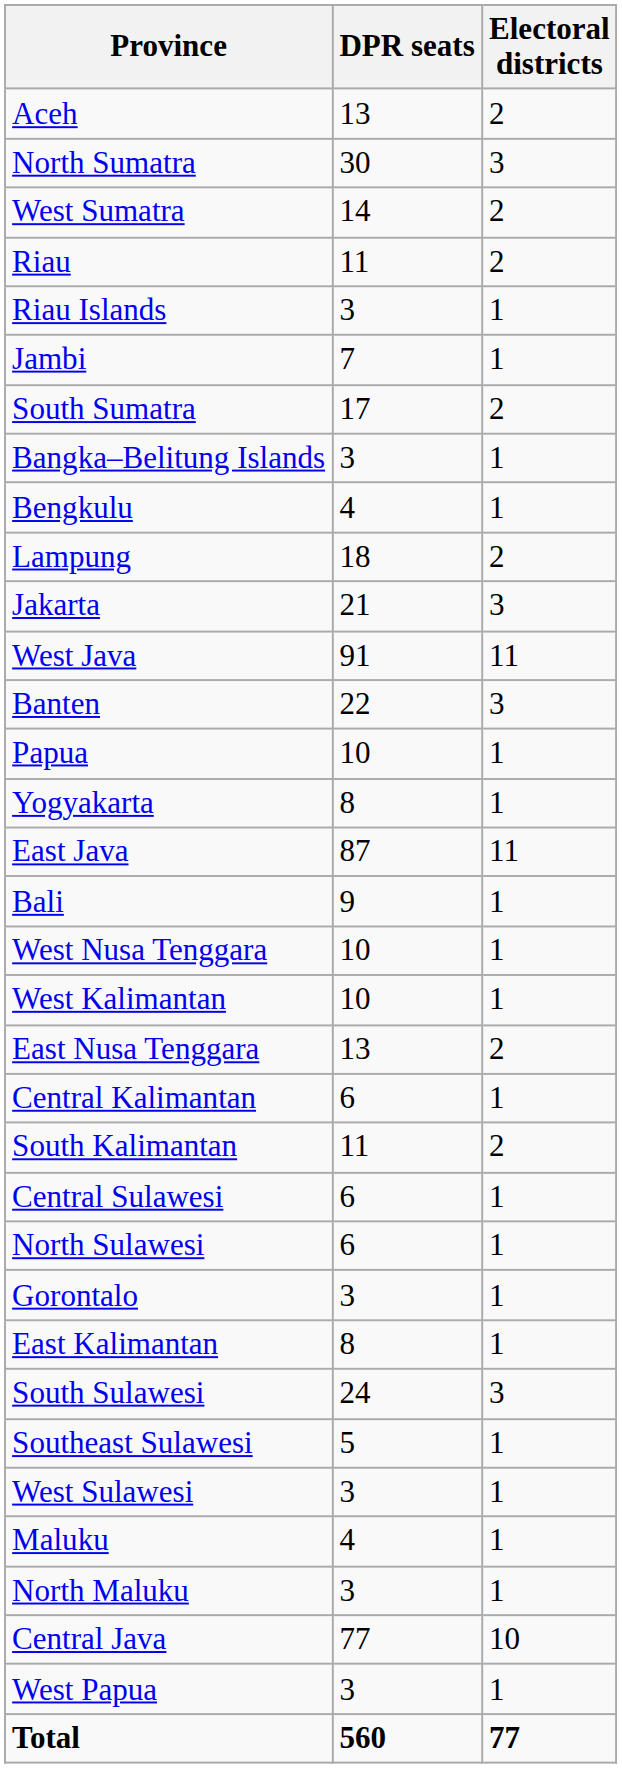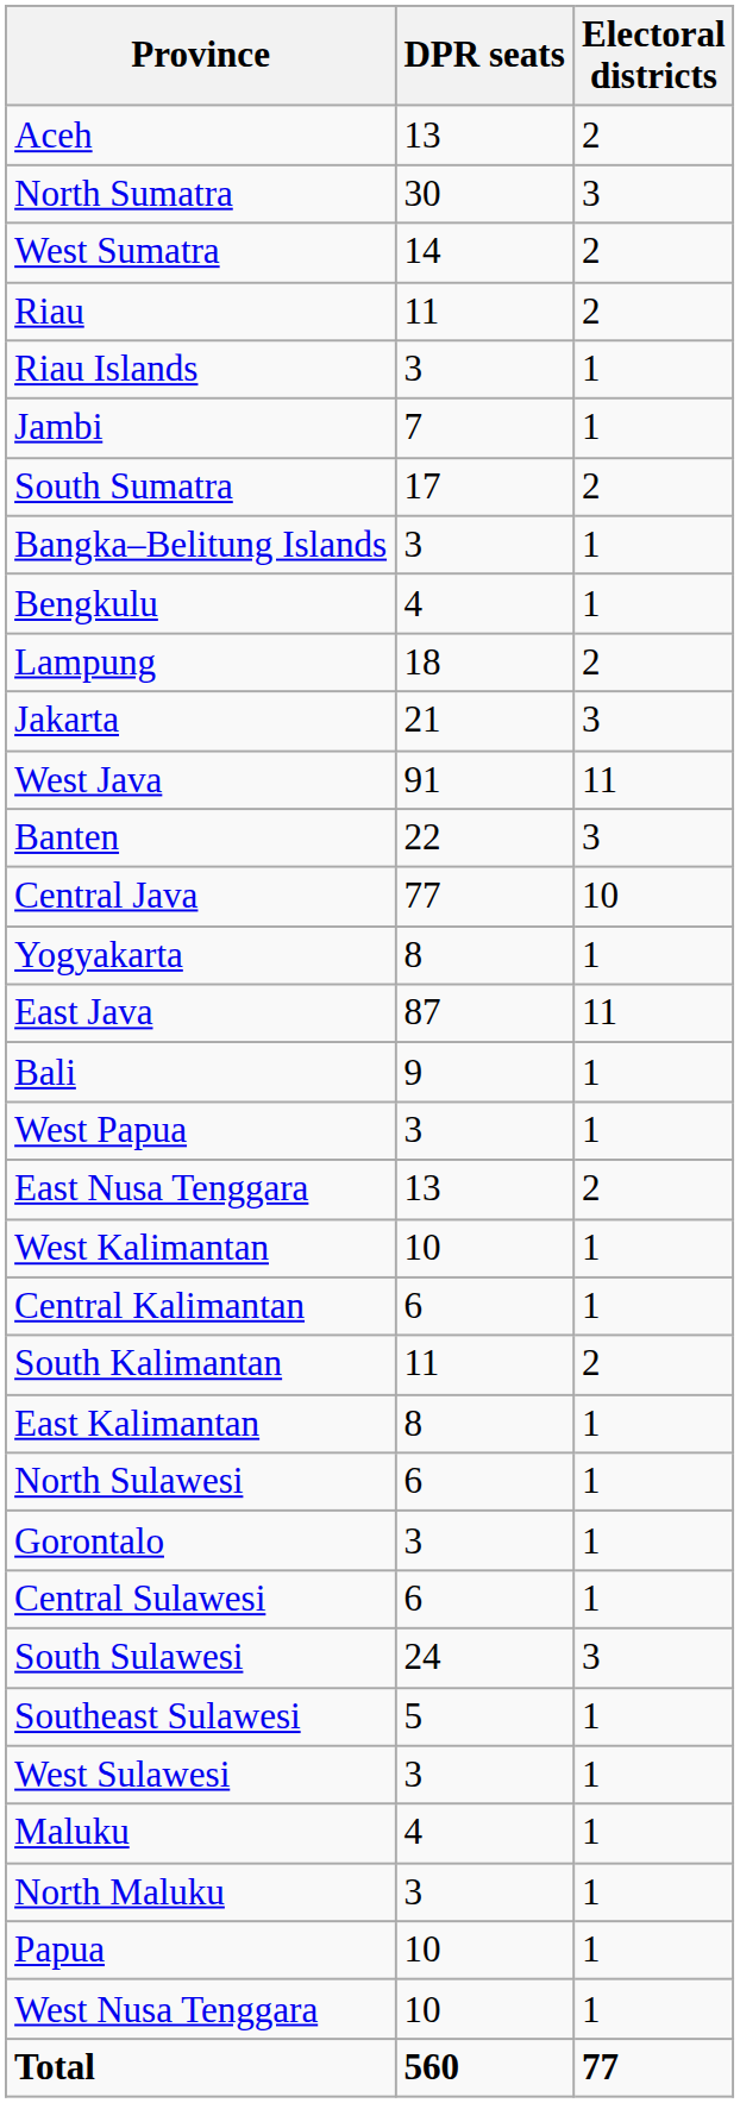rows swapped: Central Java <-> Papua
rows swapped: West Nusa Tenggara <-> West Papua
rows swapped: East Nusa Tenggara <-> West Kalimantan
rows swapped: East Kalimantan <-> Central Sulawesi
